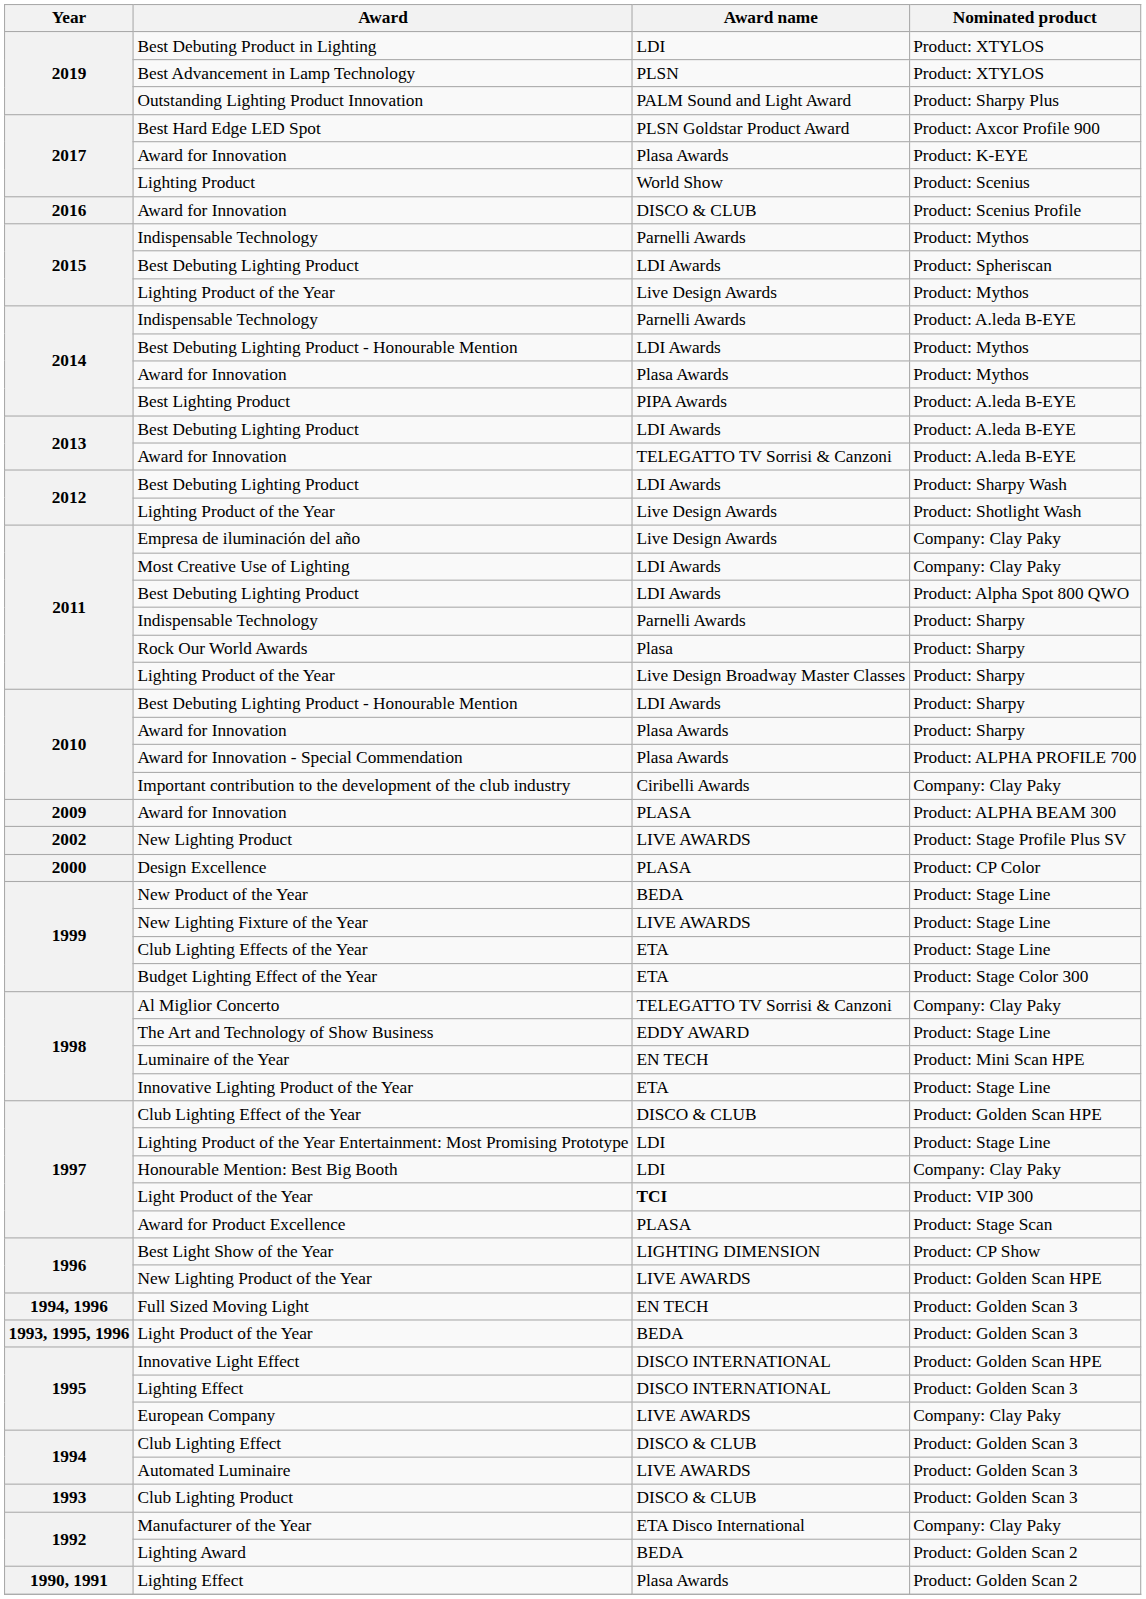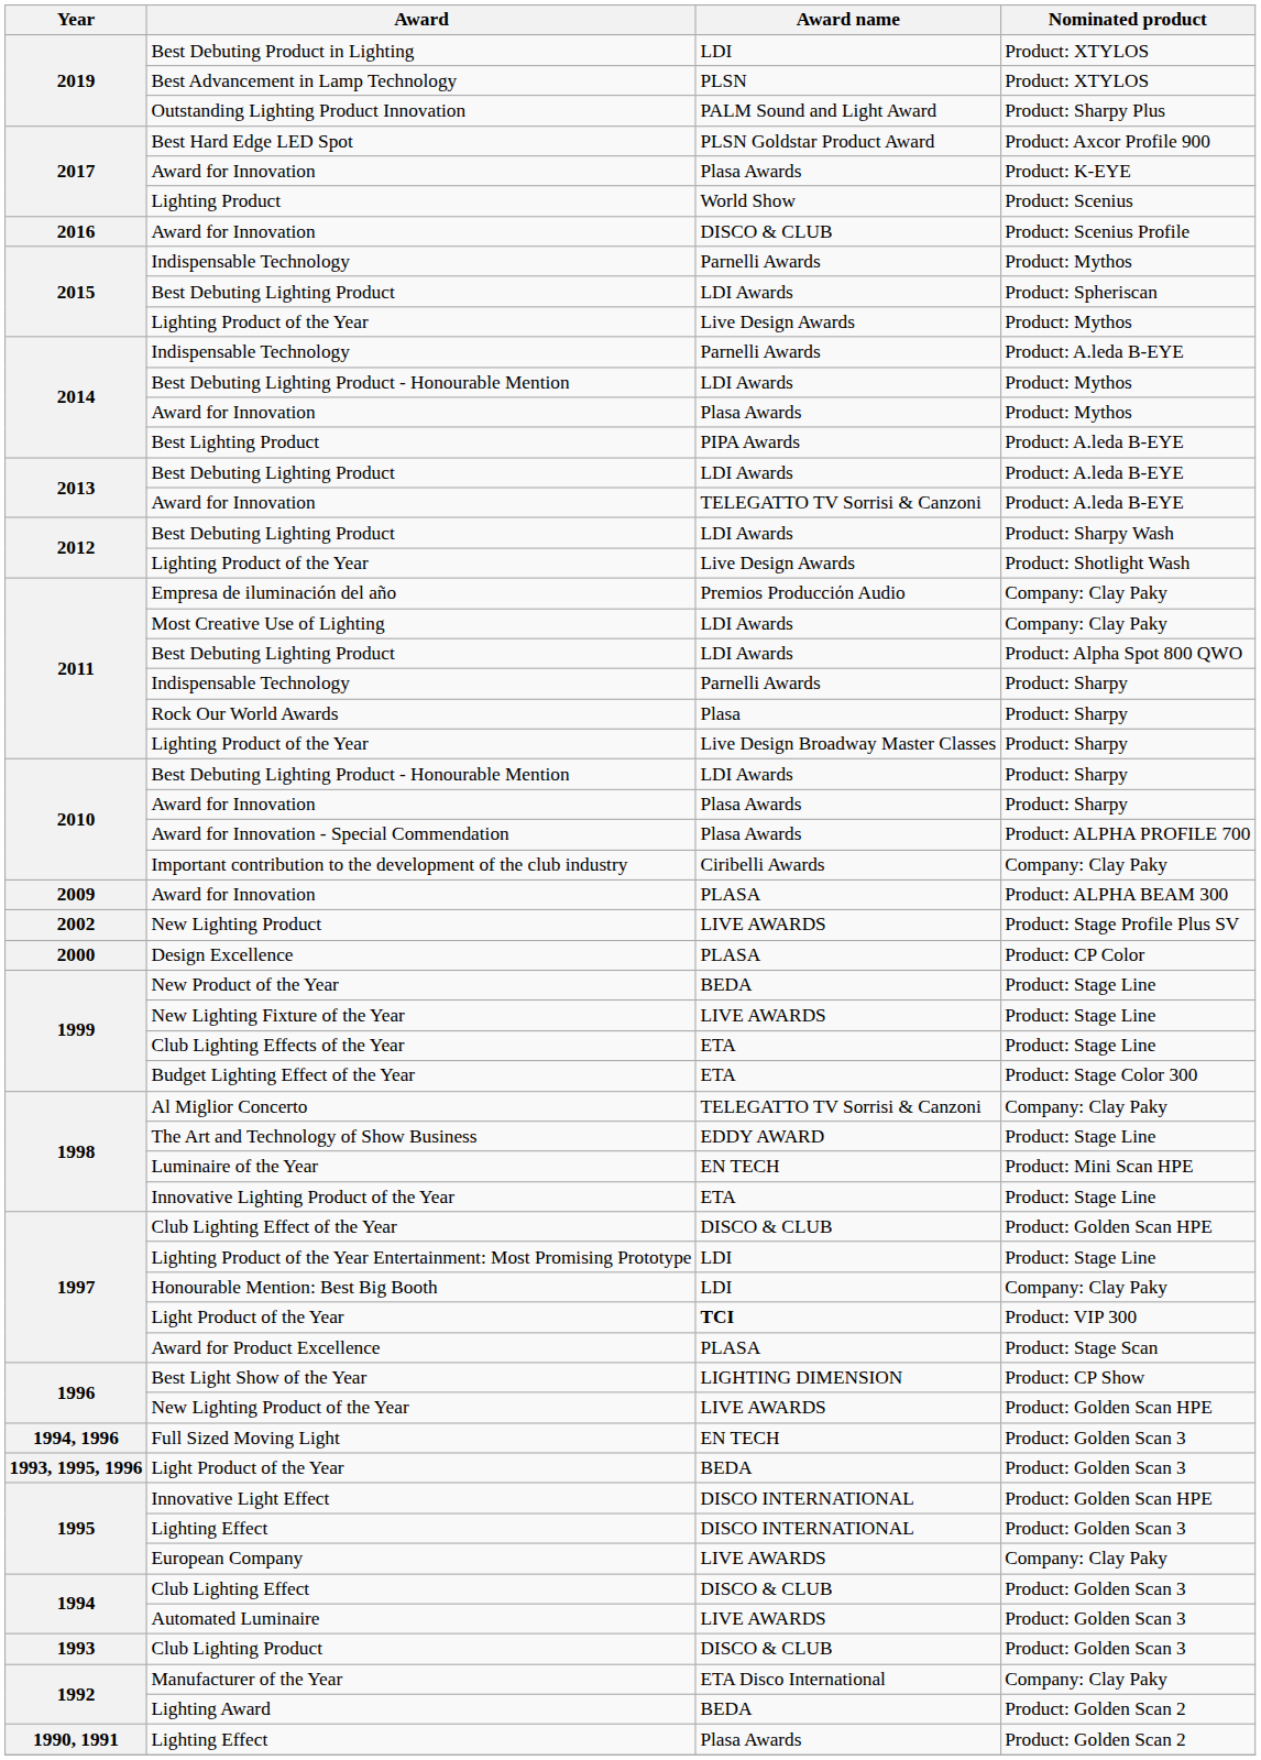Empresa de iluminación del año | Award name: Live Design Awards -> Premios Producciόn Audio
